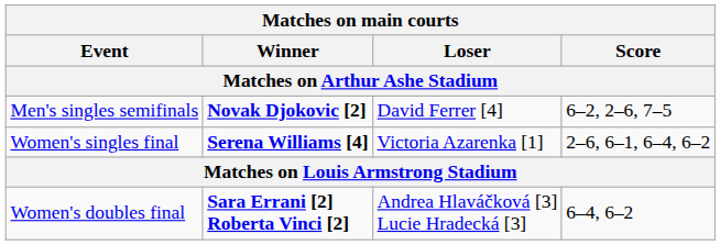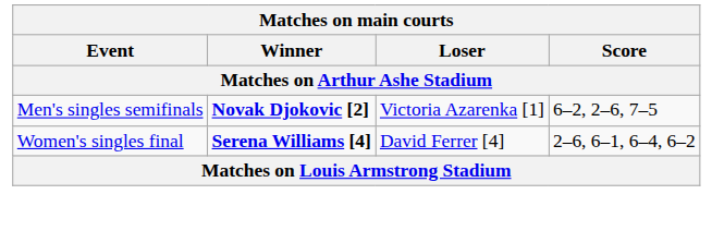Men's singles semifinals | Loser: David Ferrer [4] -> Victoria Azarenka [1]
Women's singles final | Loser: Victoria Azarenka [1] -> David Ferrer [4]
- row: Women's doubles final | Sara Errani [2] Roberta Vinci [2] | Andrea Hlaváčková [3] Lucie Hradecká [3] | 6–4, 6–2
